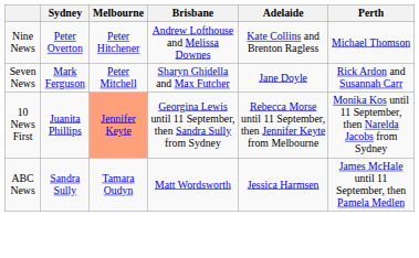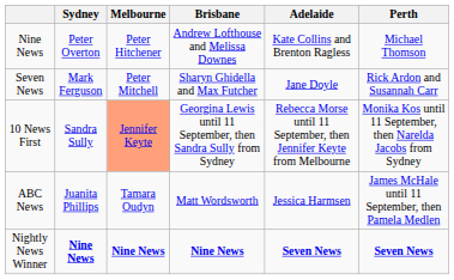10 News First | Sydney: Juanita Phillips -> Sandra Sully
ABC News | Sydney: Sandra Sully -> Juanita Phillips
+ row: Nightly News Winner | Nine News | Nine News | Nine News | Seven News | Seven News
